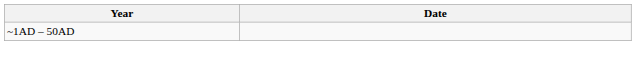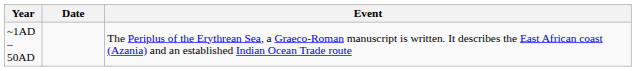+ column: Event | The Periplus of the Erythrean Sea, a Graeco-Roman manuscript is written. It describes the East African coast (Azania) and an established Indian Ocean Trade route
